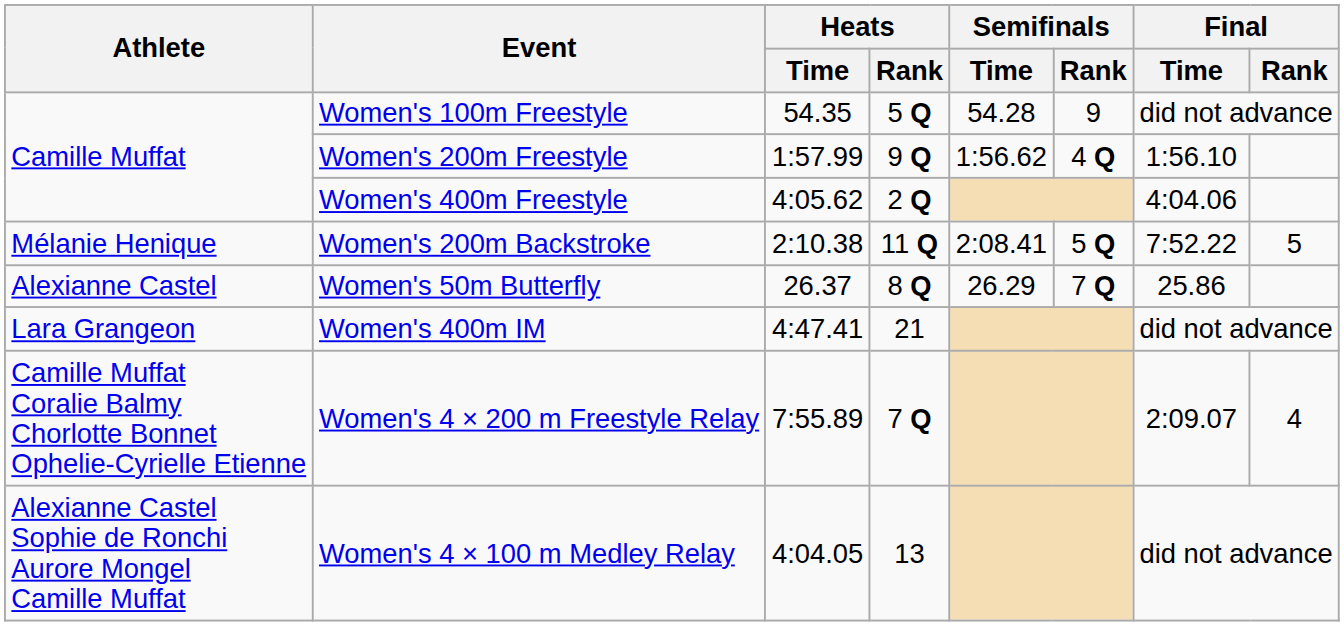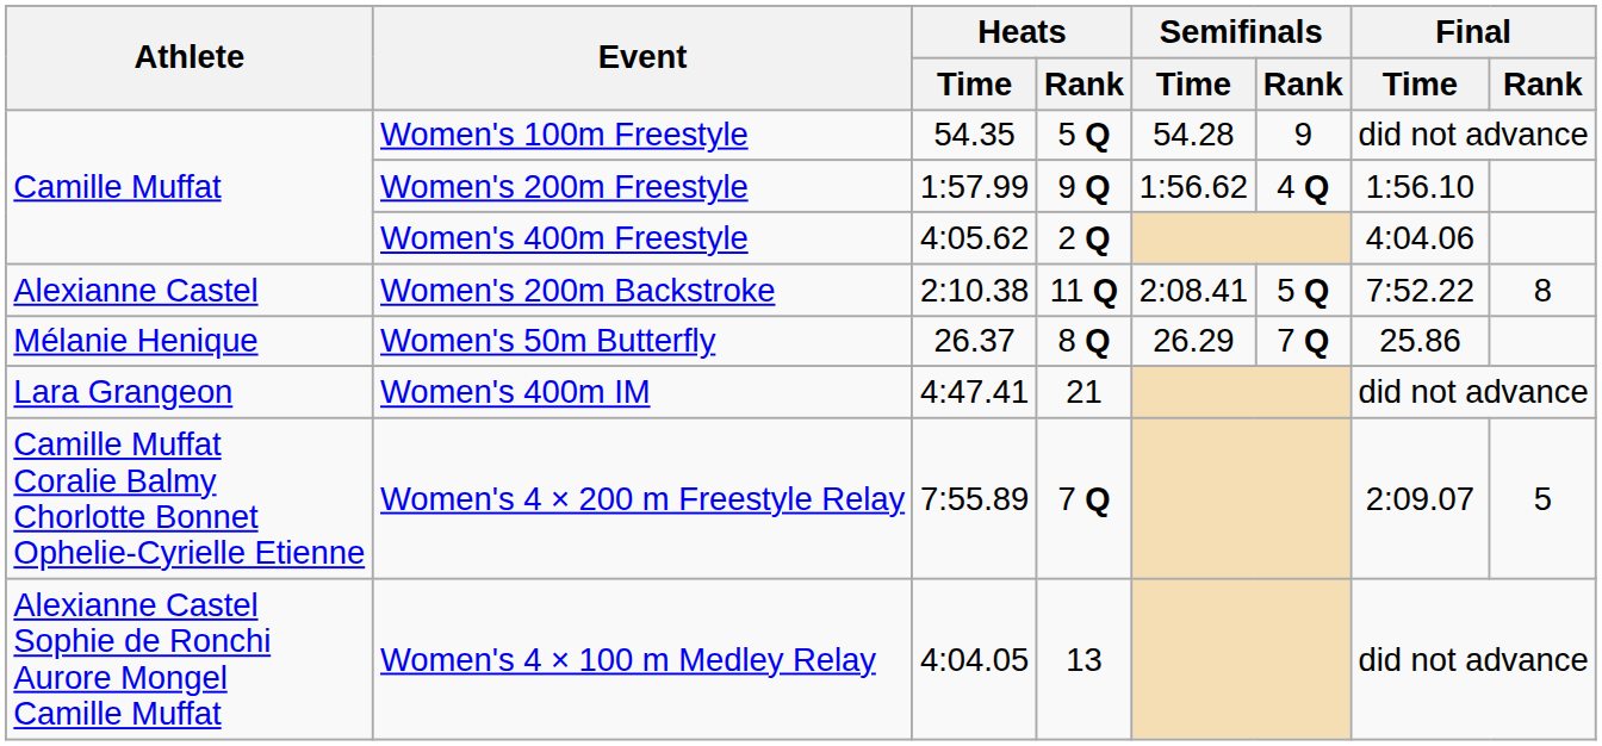Women's 200m Backstroke | Athlete: Mélanie Henique -> Alexianne Castel
Women's 200m Backstroke | Final / Rank: 5 -> 8
Women's 50m Butterfly | Athlete: Alexianne Castel -> Mélanie Henique
Women's 4 × 200 m Freestyle Relay | Final / Rank: 4 -> 5
